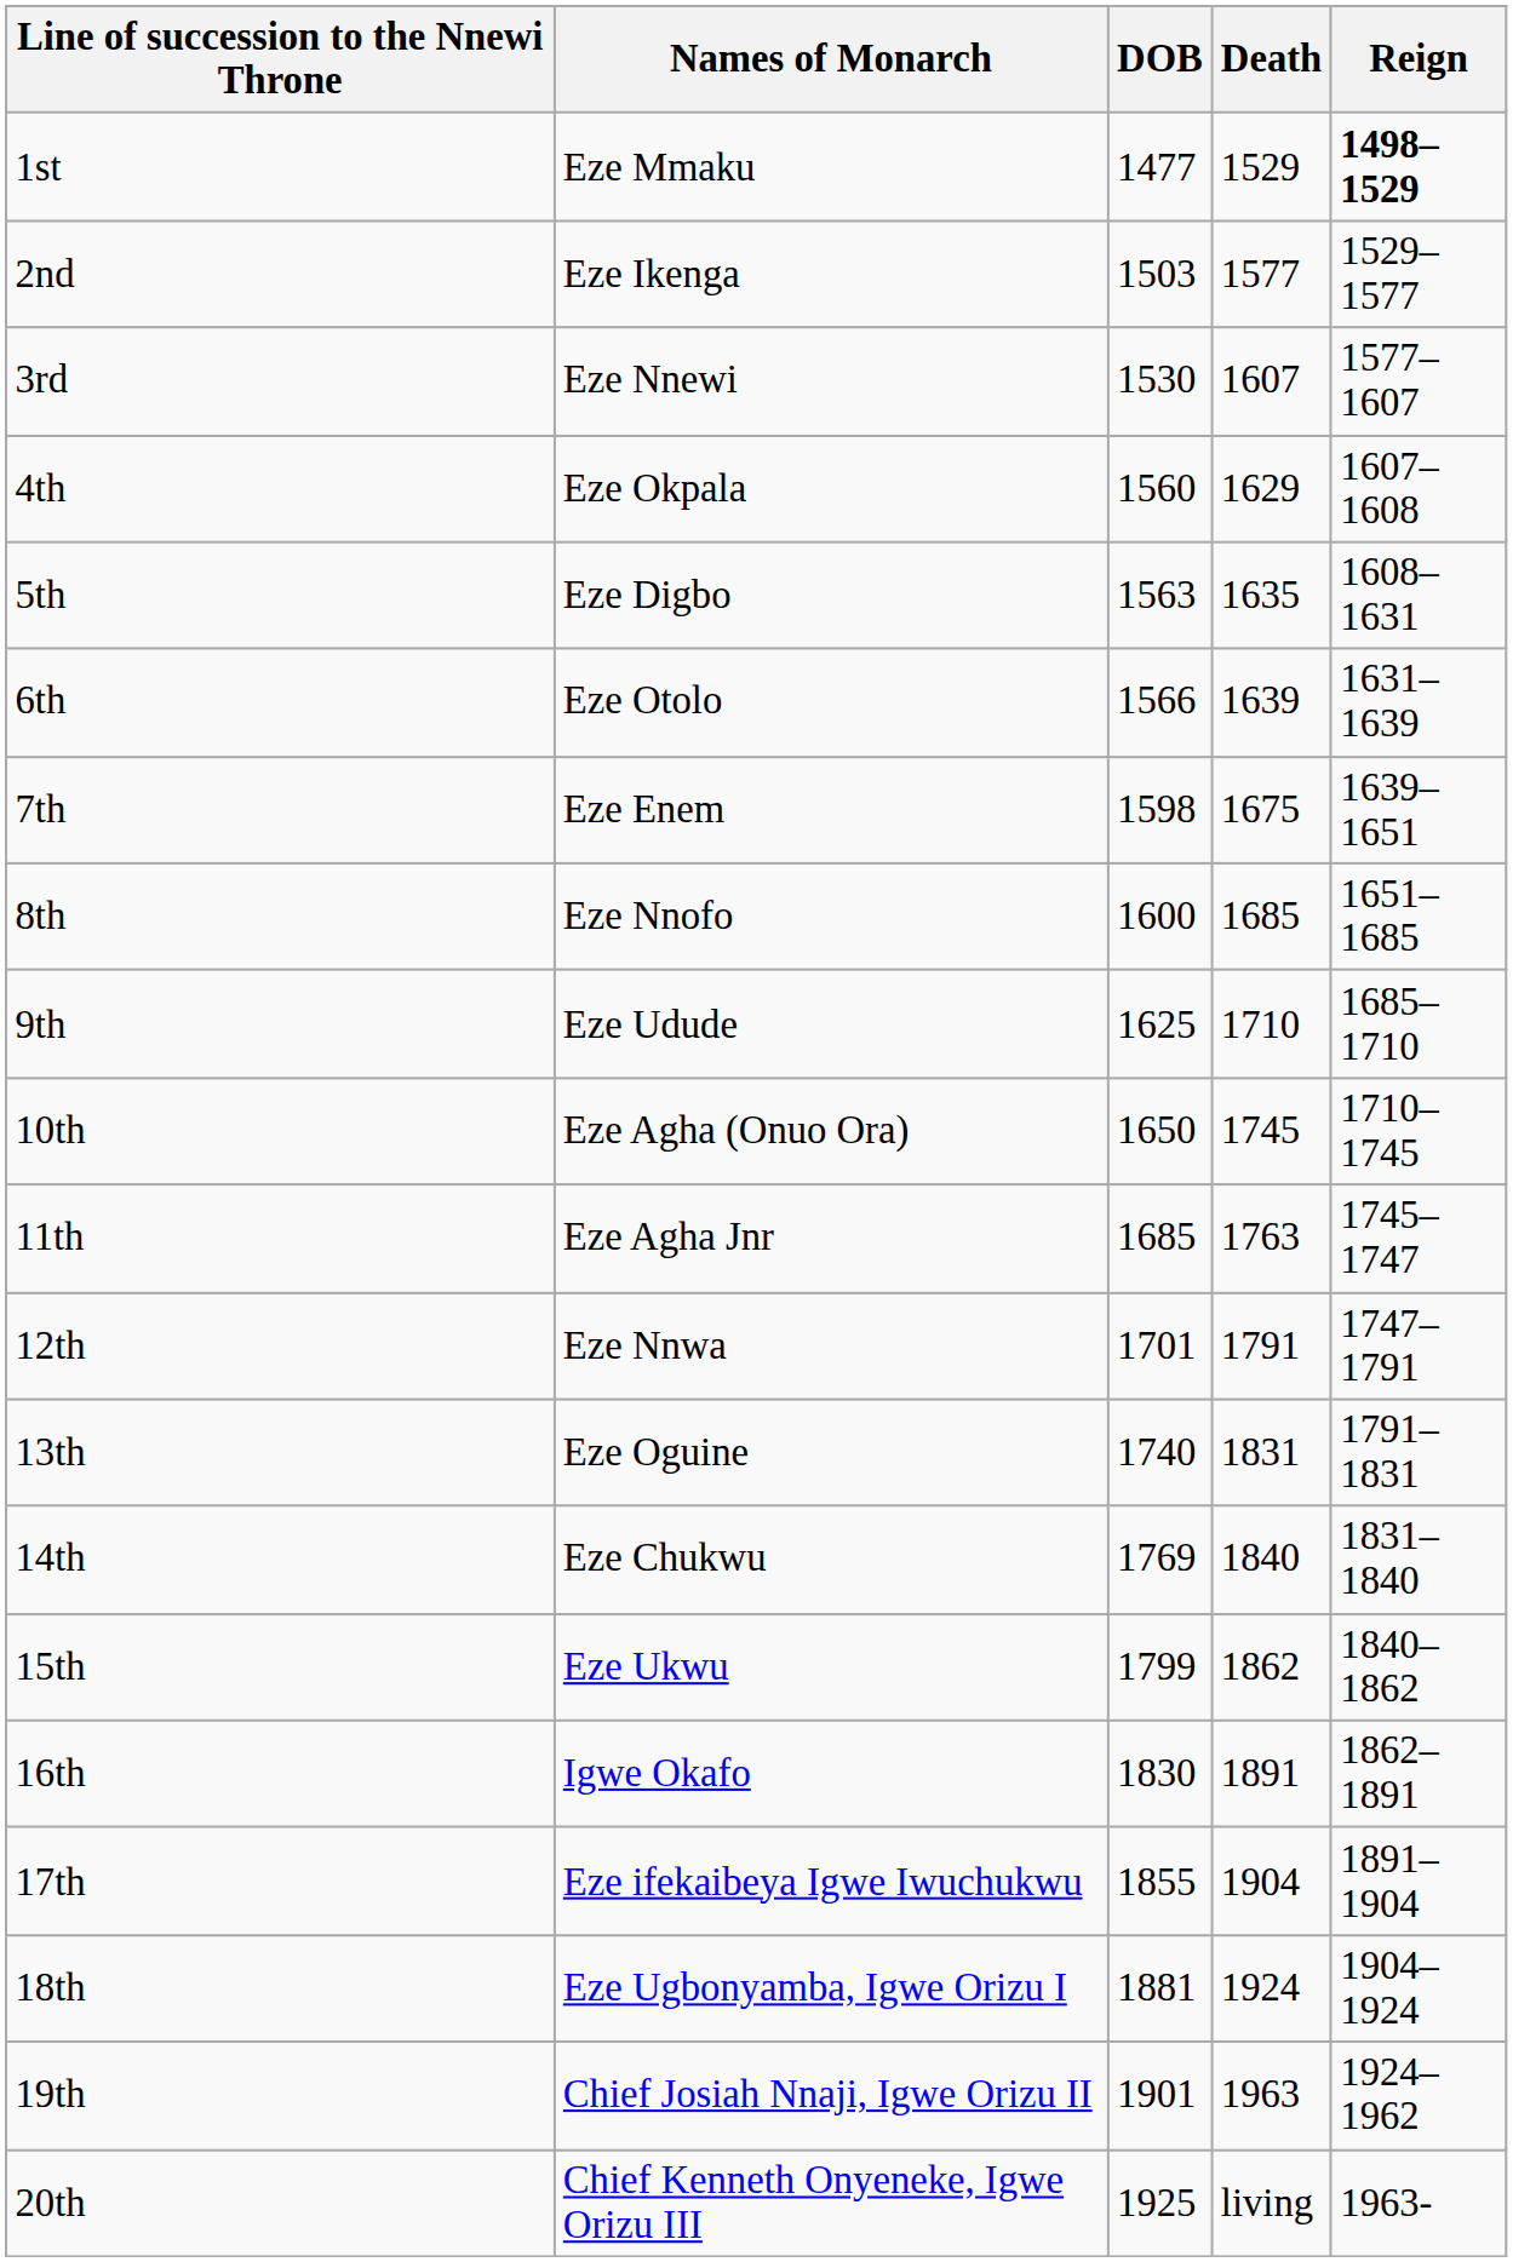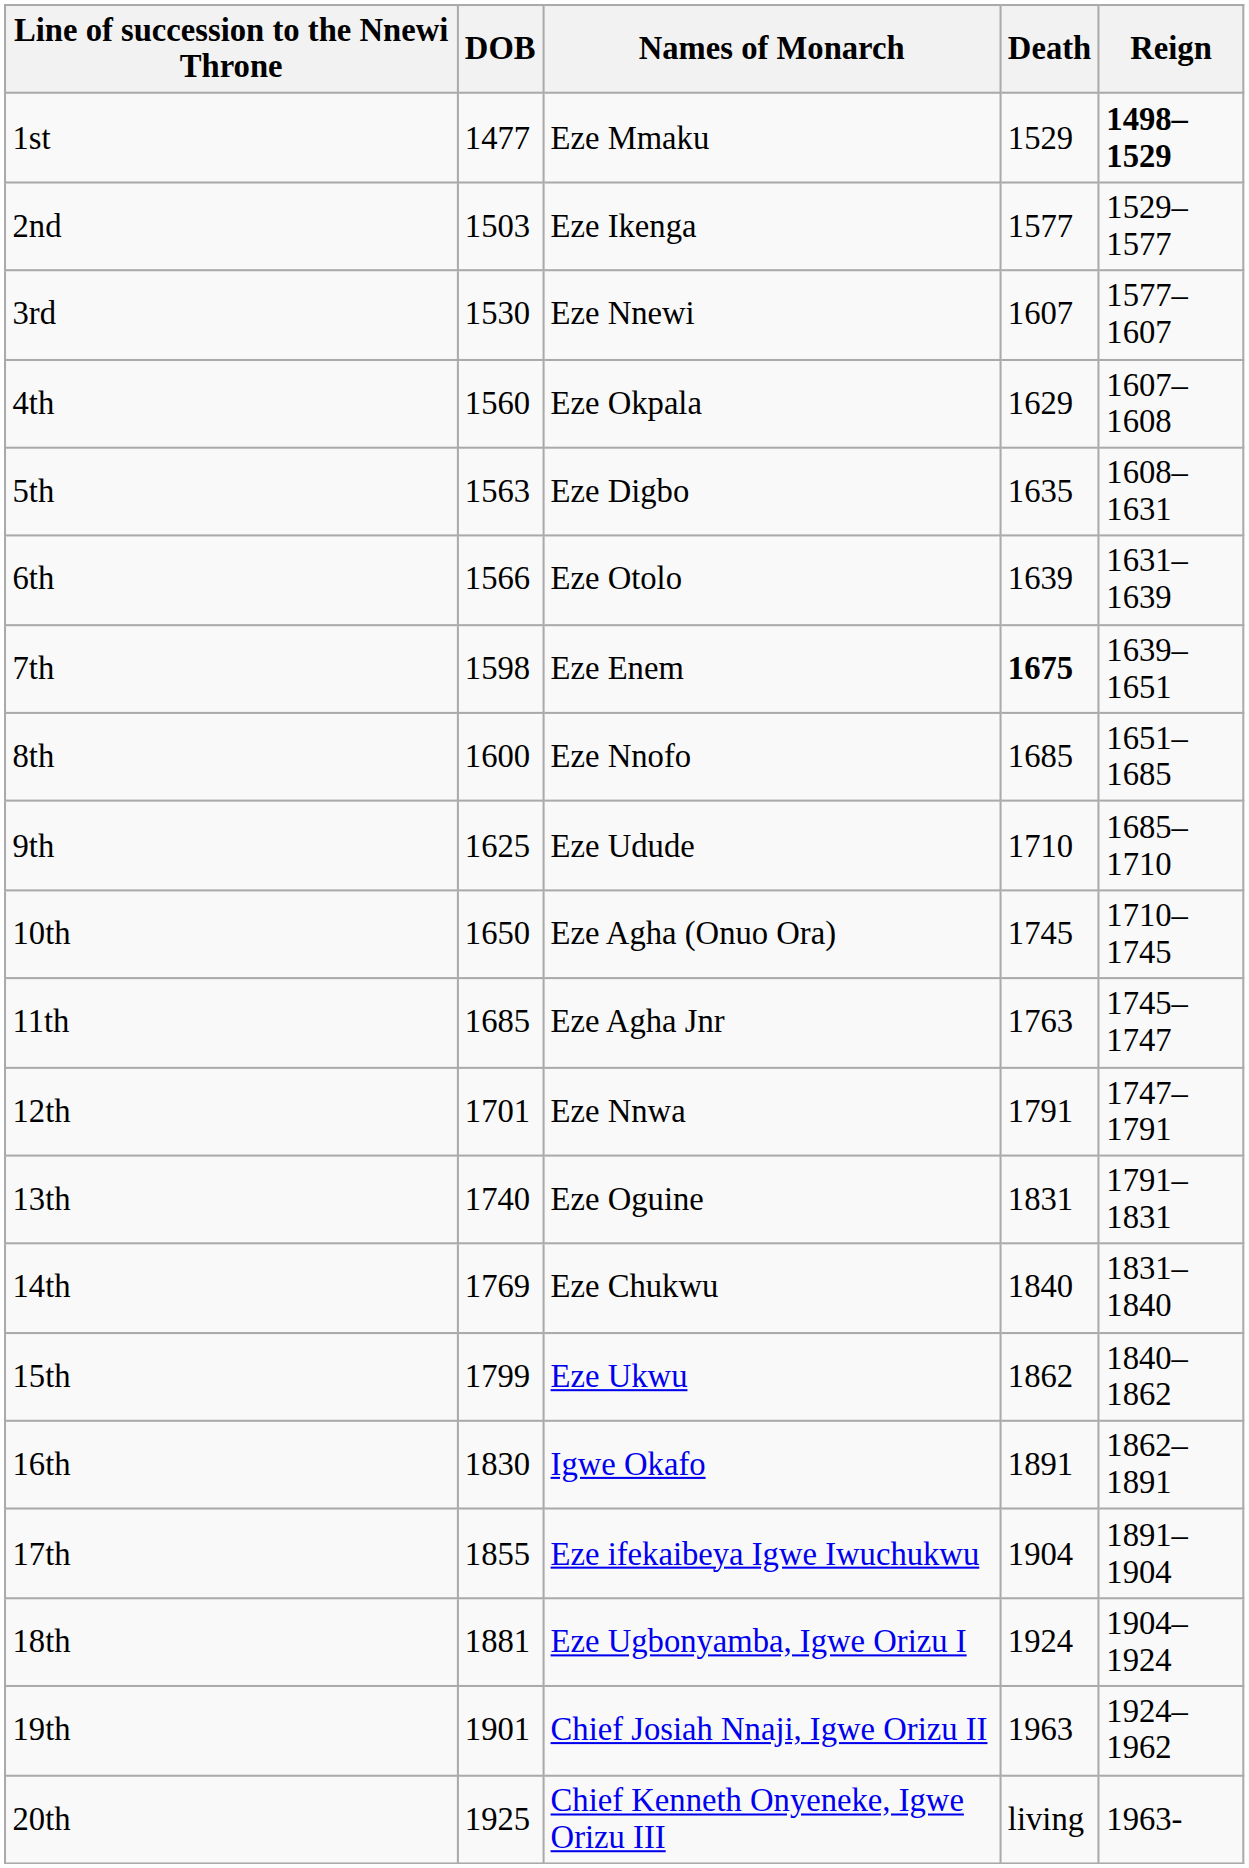columns swapped: Names of Monarch <-> DOB
7th | Death: normal -> bold
